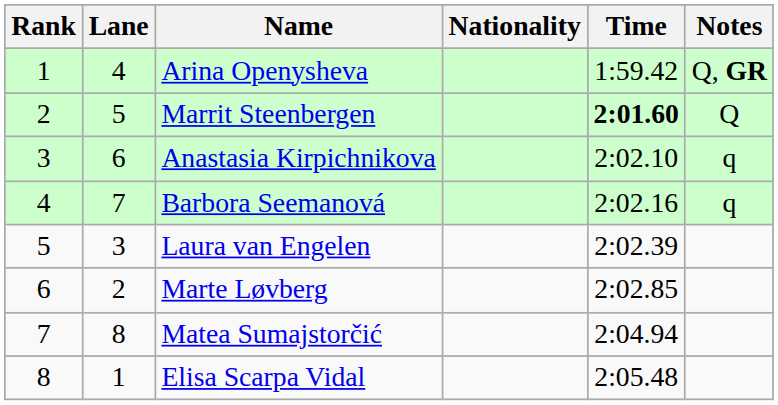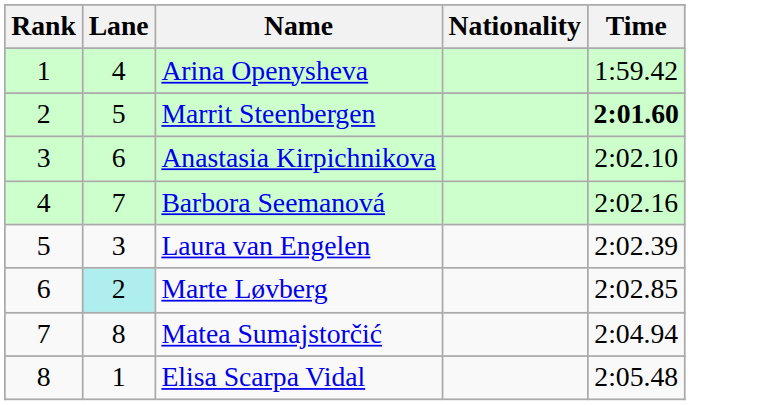- column: Notes | Q, GR | Q | q | q
Marte Løvberg | Lane: no background -> paleturquoise background
